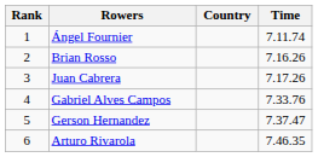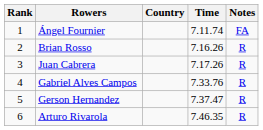+ column: Notes | FA | R | R | R | R | R
